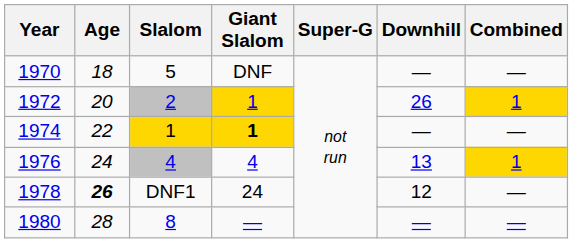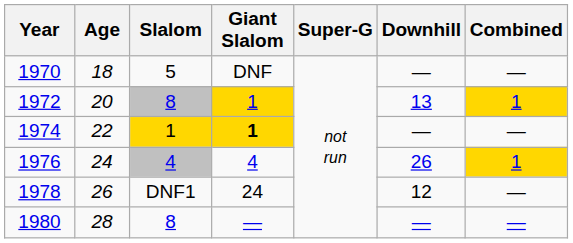1972 | Slalom: 2 -> 8
1972 | Downhill: 26 -> 13
1976 | Downhill: 13 -> 26
1978 | Age: bold -> normal
